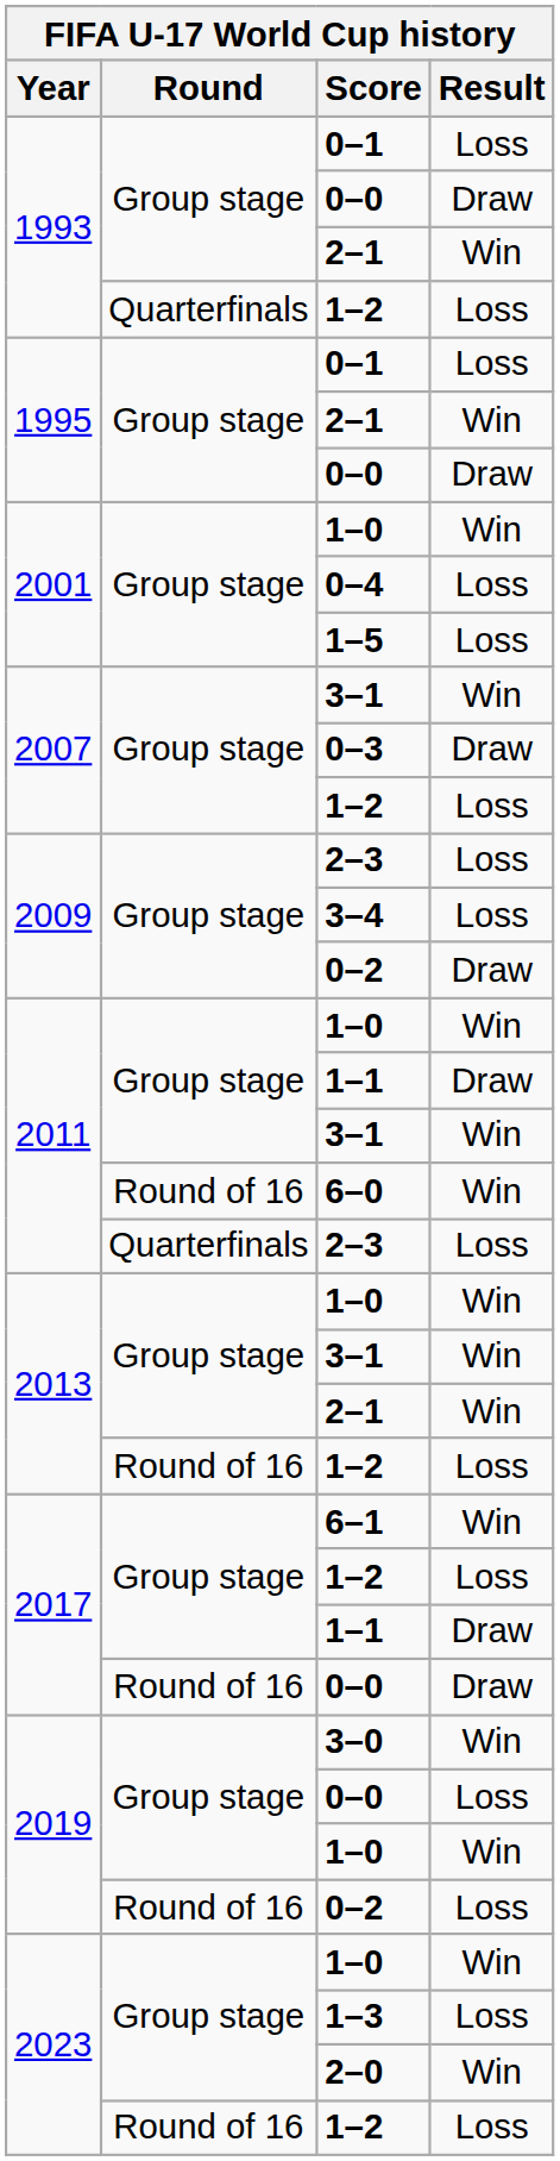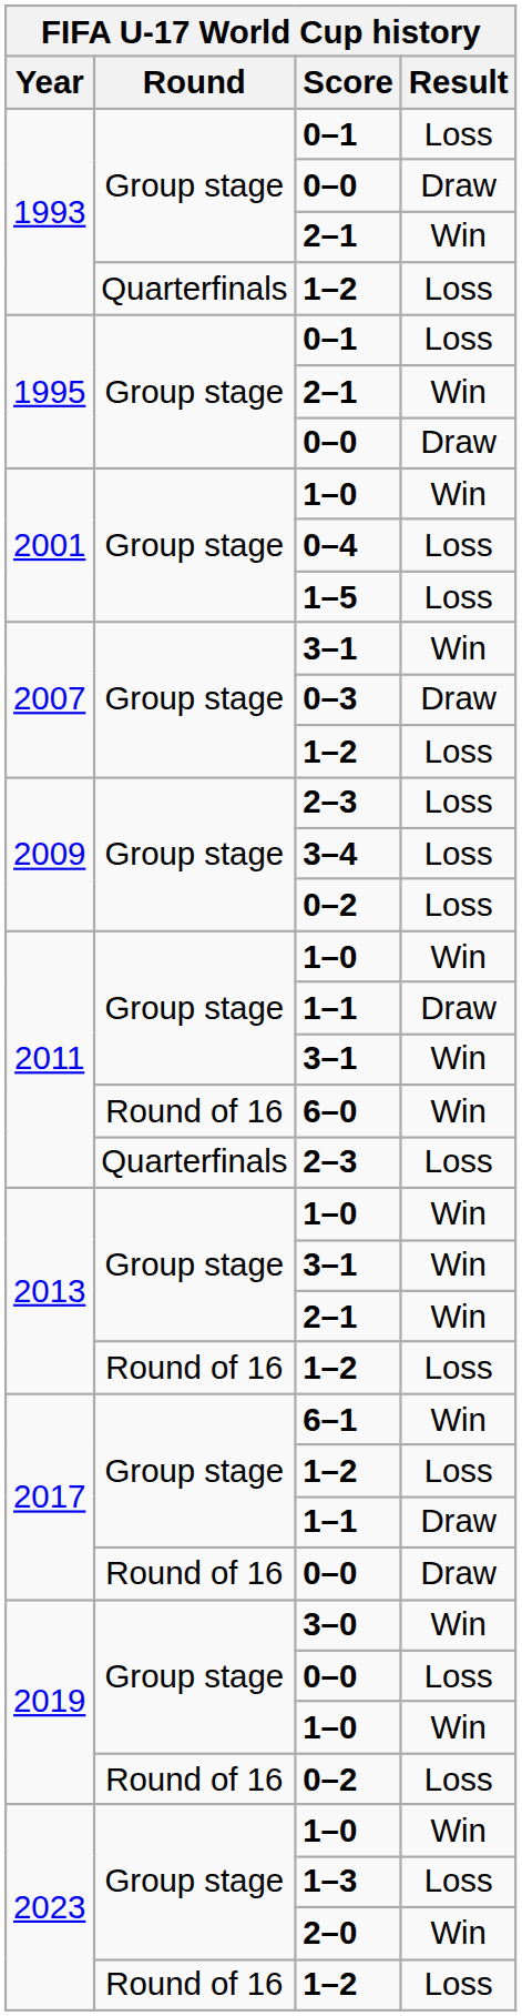2009 / 0–2 | Result: Draw -> Loss
